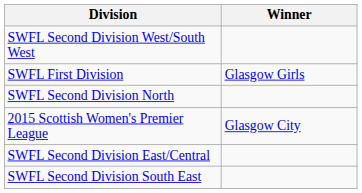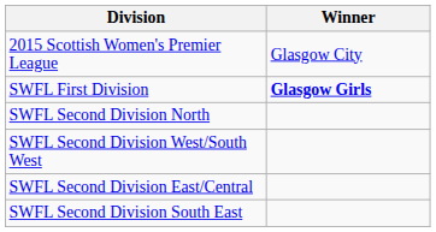rows swapped: 2015 Scottish Women's Premier League <-> SWFL Second Division West/South West
SWFL First Division | Winner: normal -> bold
